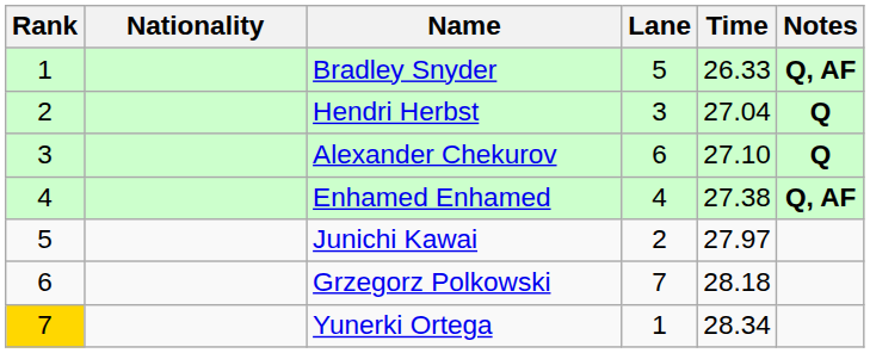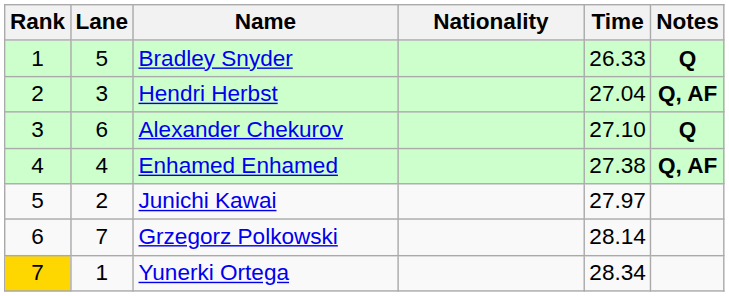columns swapped: Lane <-> Nationality
Bradley Snyder | Notes: Q, AF -> Q
Hendri Herbst | Notes: Q -> Q, AF
Grzegorz Polkowski | Time: 28.18 -> 28.14
